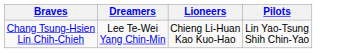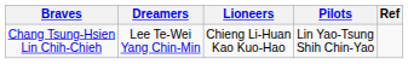+ column: Ref
